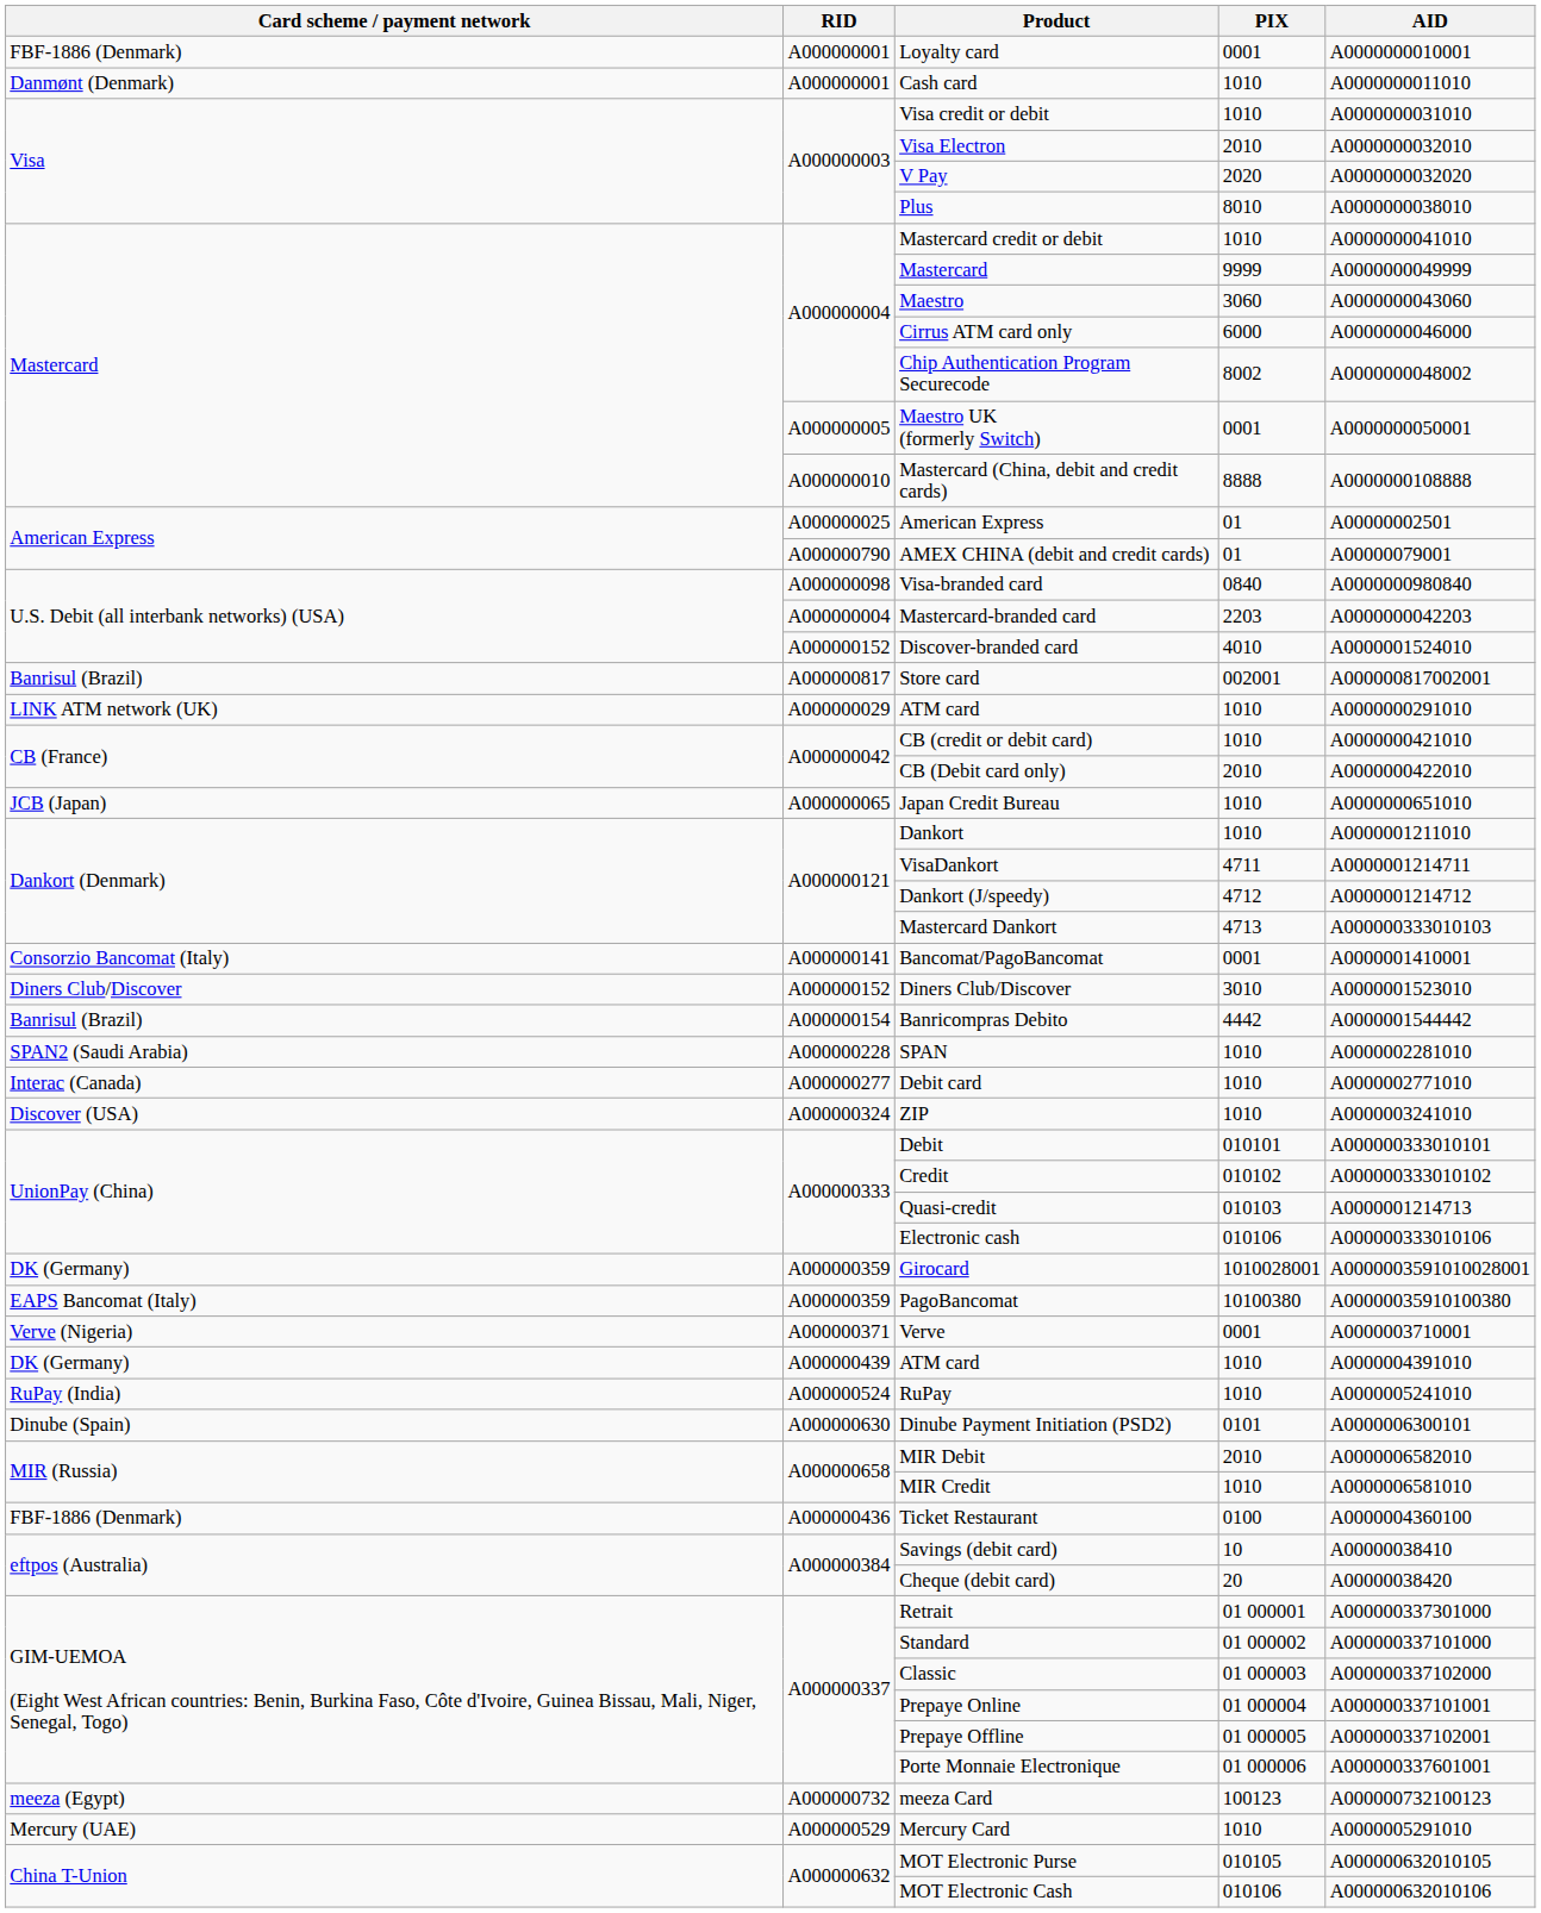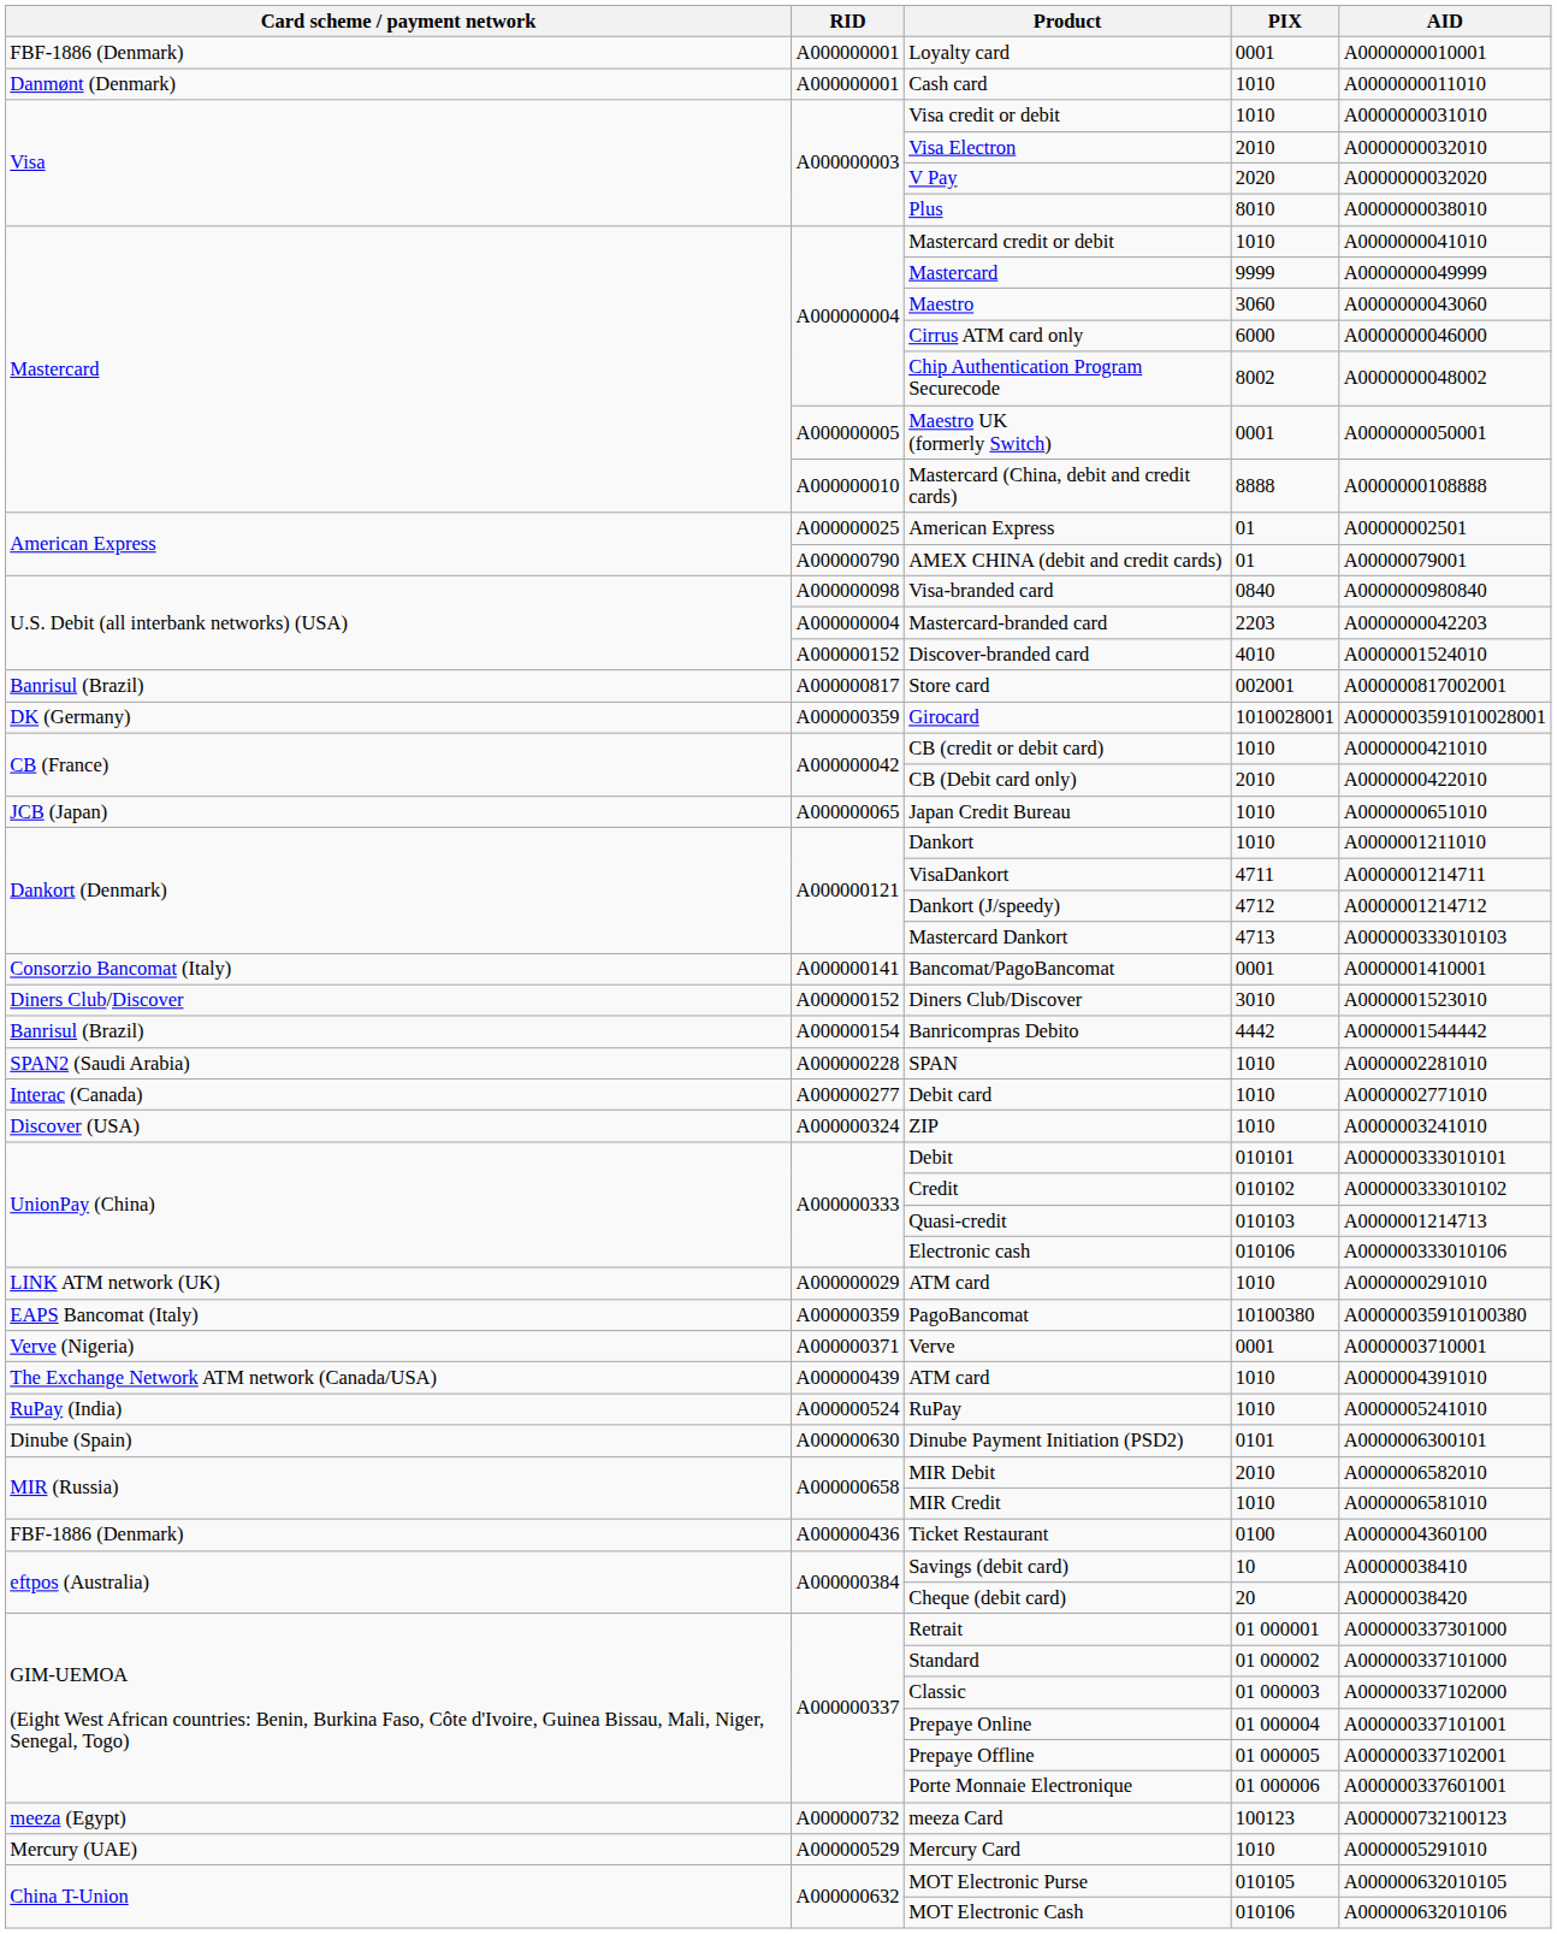rows swapped: A000000029 / ATM card <-> Girocard
A000000439 / ATM card | Card scheme / payment network: DK (Germany) -> The Exchange Network ATM network (Canada/USA)
